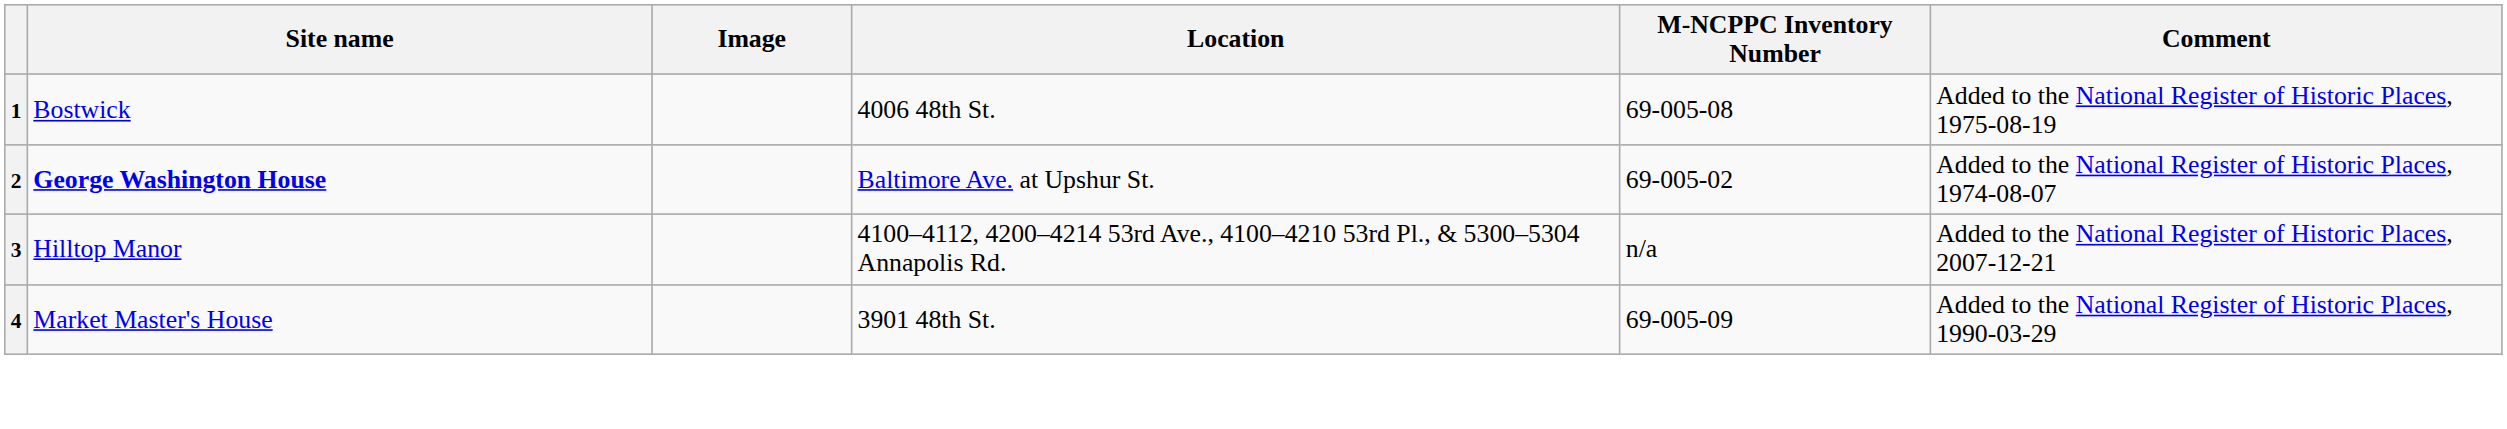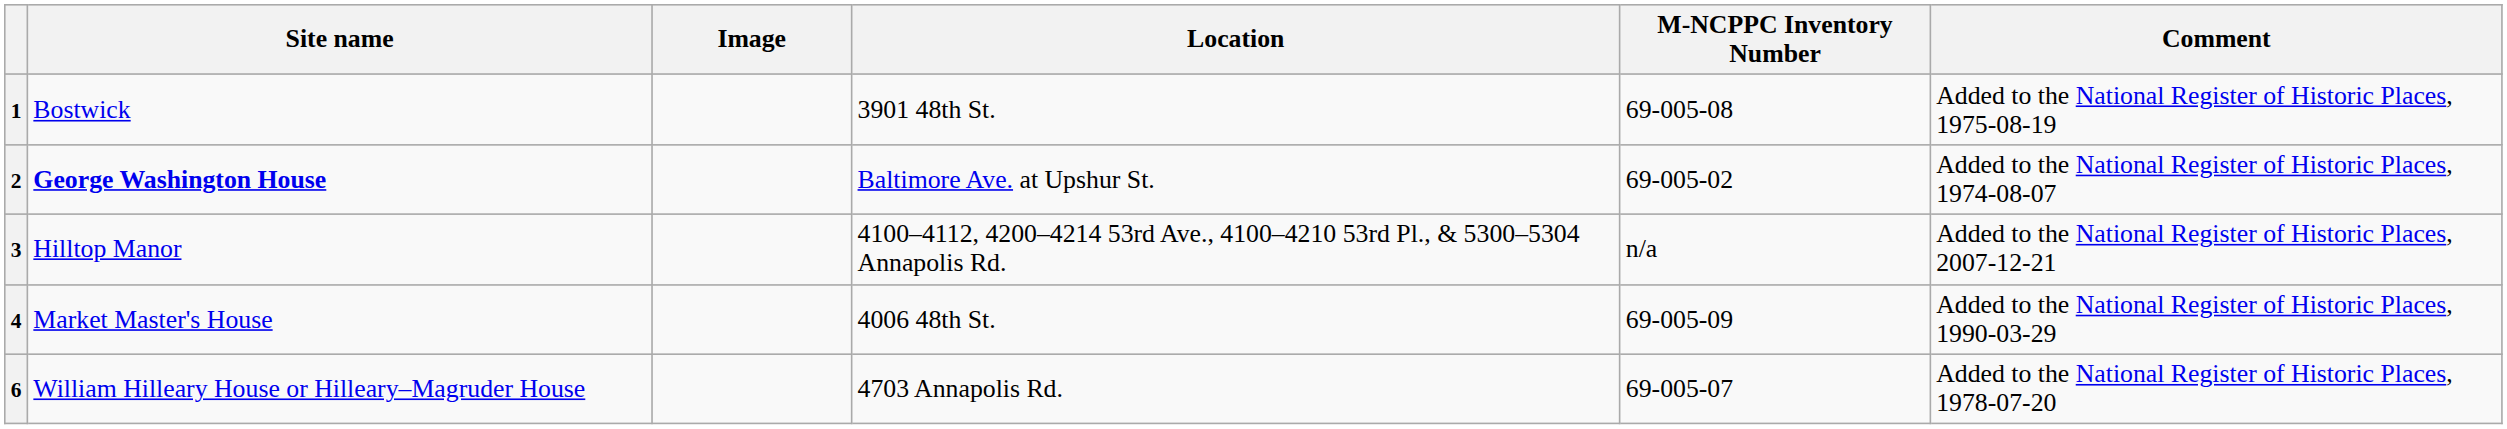1 | Location: 4006 48th St. -> 3901 48th St.
4 | Location: 3901 48th St. -> 4006 48th St.
+ row: 6 | William Hilleary House or Hilleary–Magruder House | 4703 Annapolis Rd. | 69-005-07 | Added to the National Register of Historic Places, 1978-07-20
